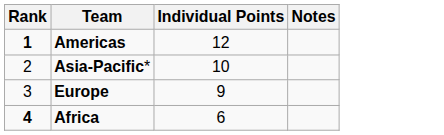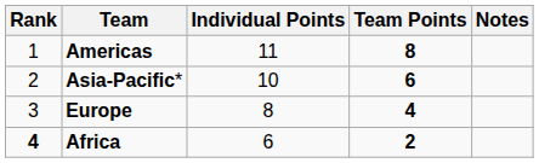+ column: Team Points | 8 | 6 | 4 | 2
Americas | Rank: bold -> normal
Americas | Individual Points: 12 -> 11
Europe | Individual Points: 9 -> 8
